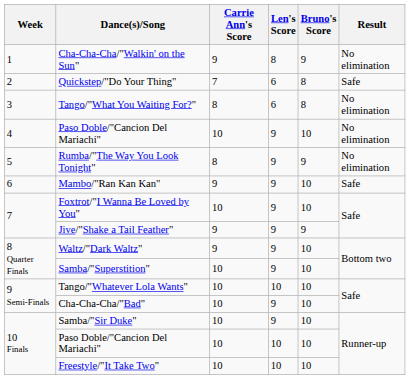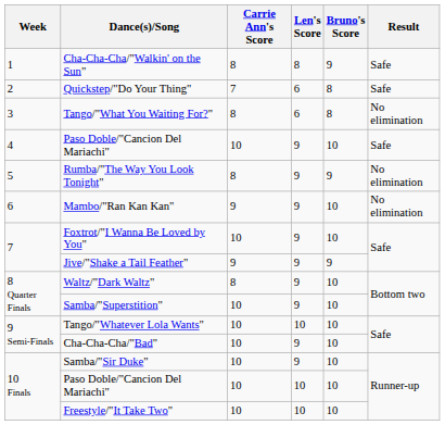Cha-Cha-Cha/"Walkin' on the Sun" | Carrie Ann's Score: 9 -> 8
Cha-Cha-Cha/"Walkin' on the Sun" | Result: No elimination -> Safe
4 / Paso Doble/"Cancion Del Mariachi" | Result: No elimination -> Safe
Mambo/"Ran Kan Kan" | Result: Safe -> No elimination
Waltz/"Dark Waltz" | Carrie Ann's Score: 9 -> 8
